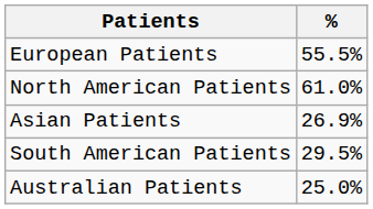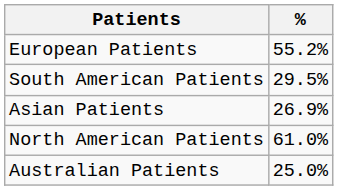European Patients | %: 55.5% -> 55.2%
rows swapped: North American Patients <-> South American Patients
